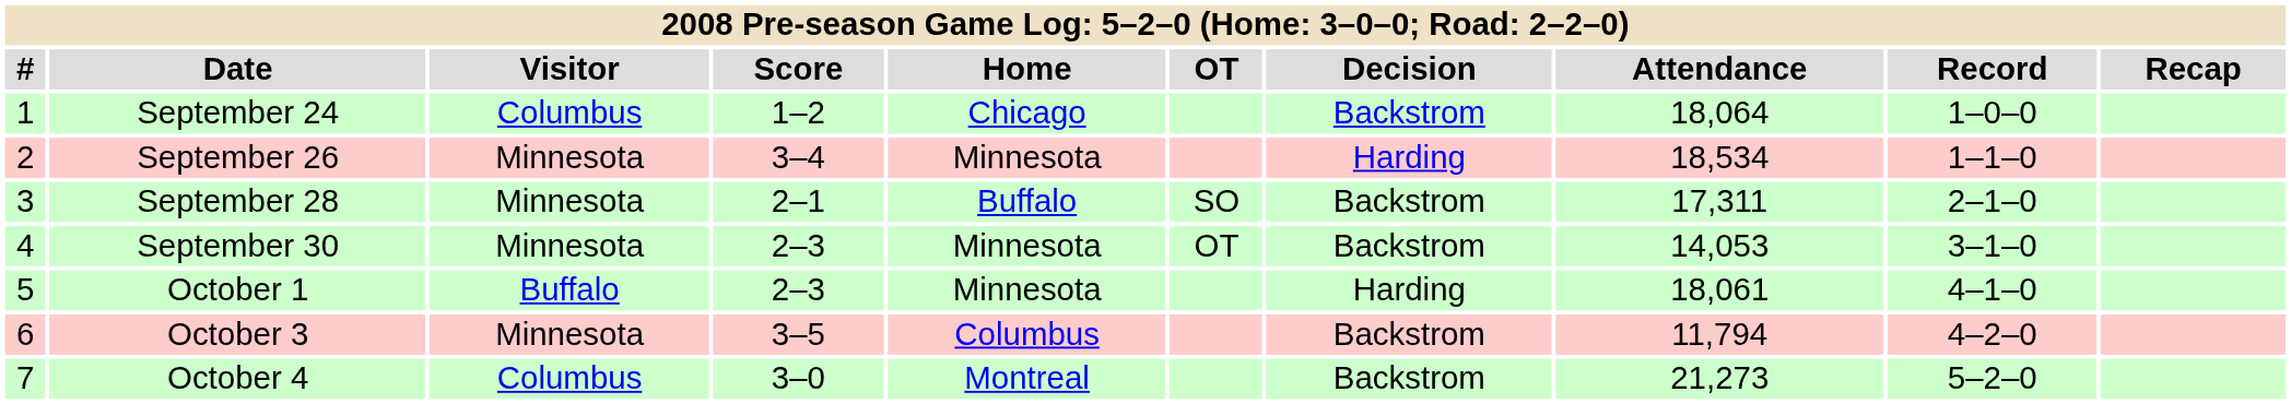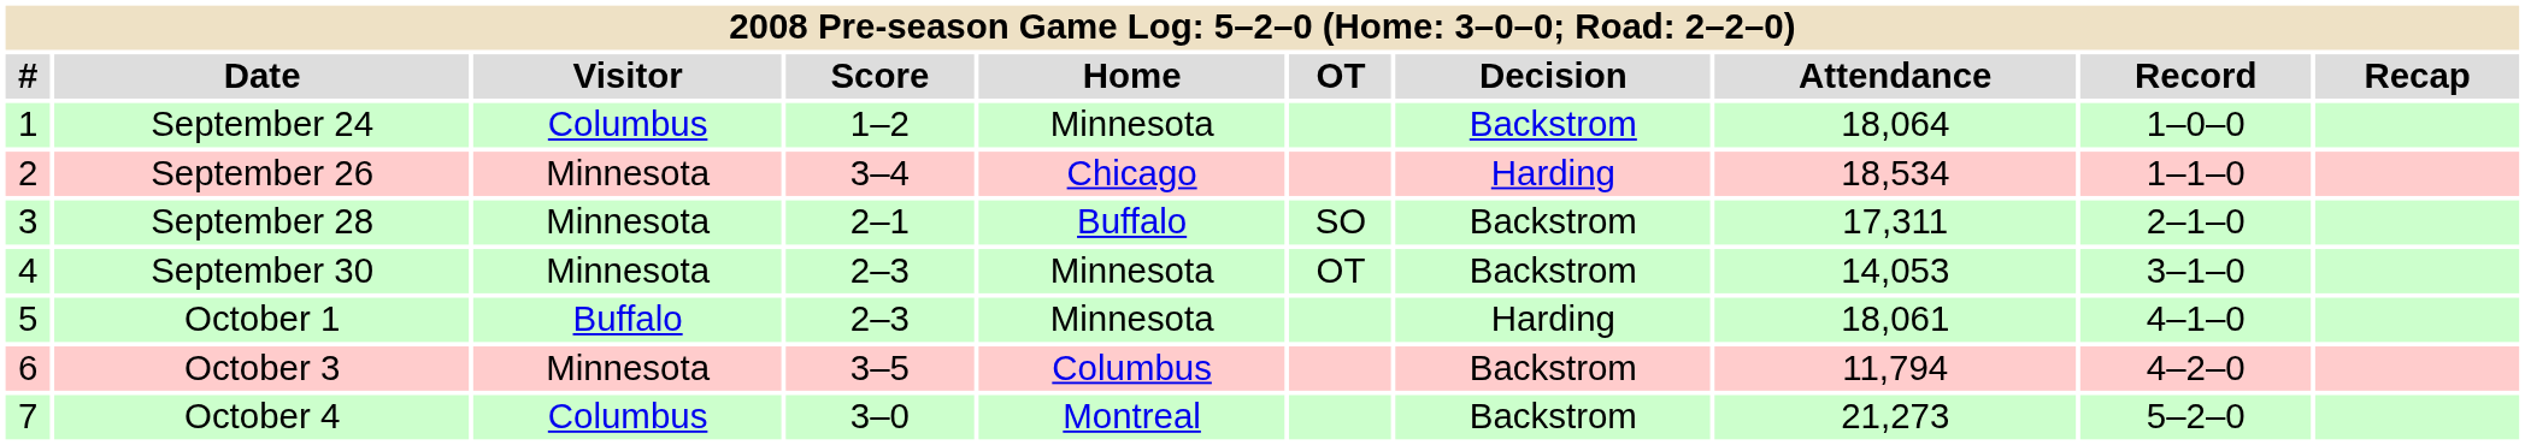September 24 | Home: Chicago -> Minnesota
September 26 | Home: Minnesota -> Chicago
